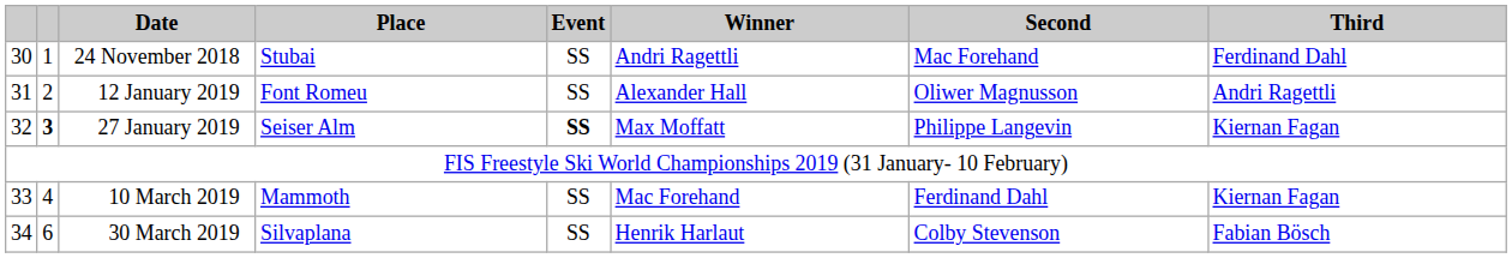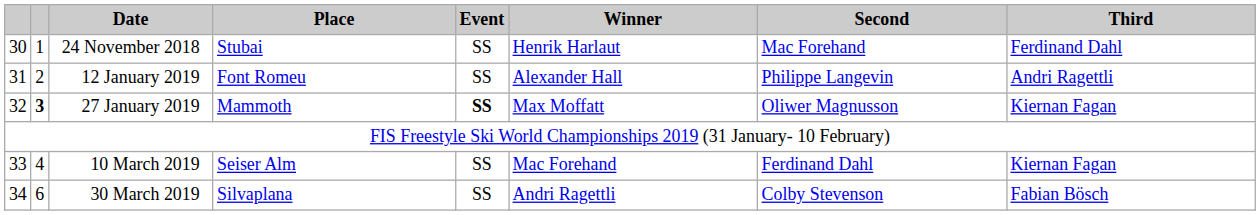24 November 2018 | Winner: Andri Ragettli -> Henrik Harlaut
12 January 2019 | Second: Oliwer Magnusson -> Philippe Langevin
27 January 2019 | Place: Seiser Alm -> Mammoth
27 January 2019 | Second: Philippe Langevin -> Oliwer Magnusson
10 March 2019 | Place: Mammoth -> Seiser Alm
30 March 2019 | Winner: Henrik Harlaut -> Andri Ragettli
